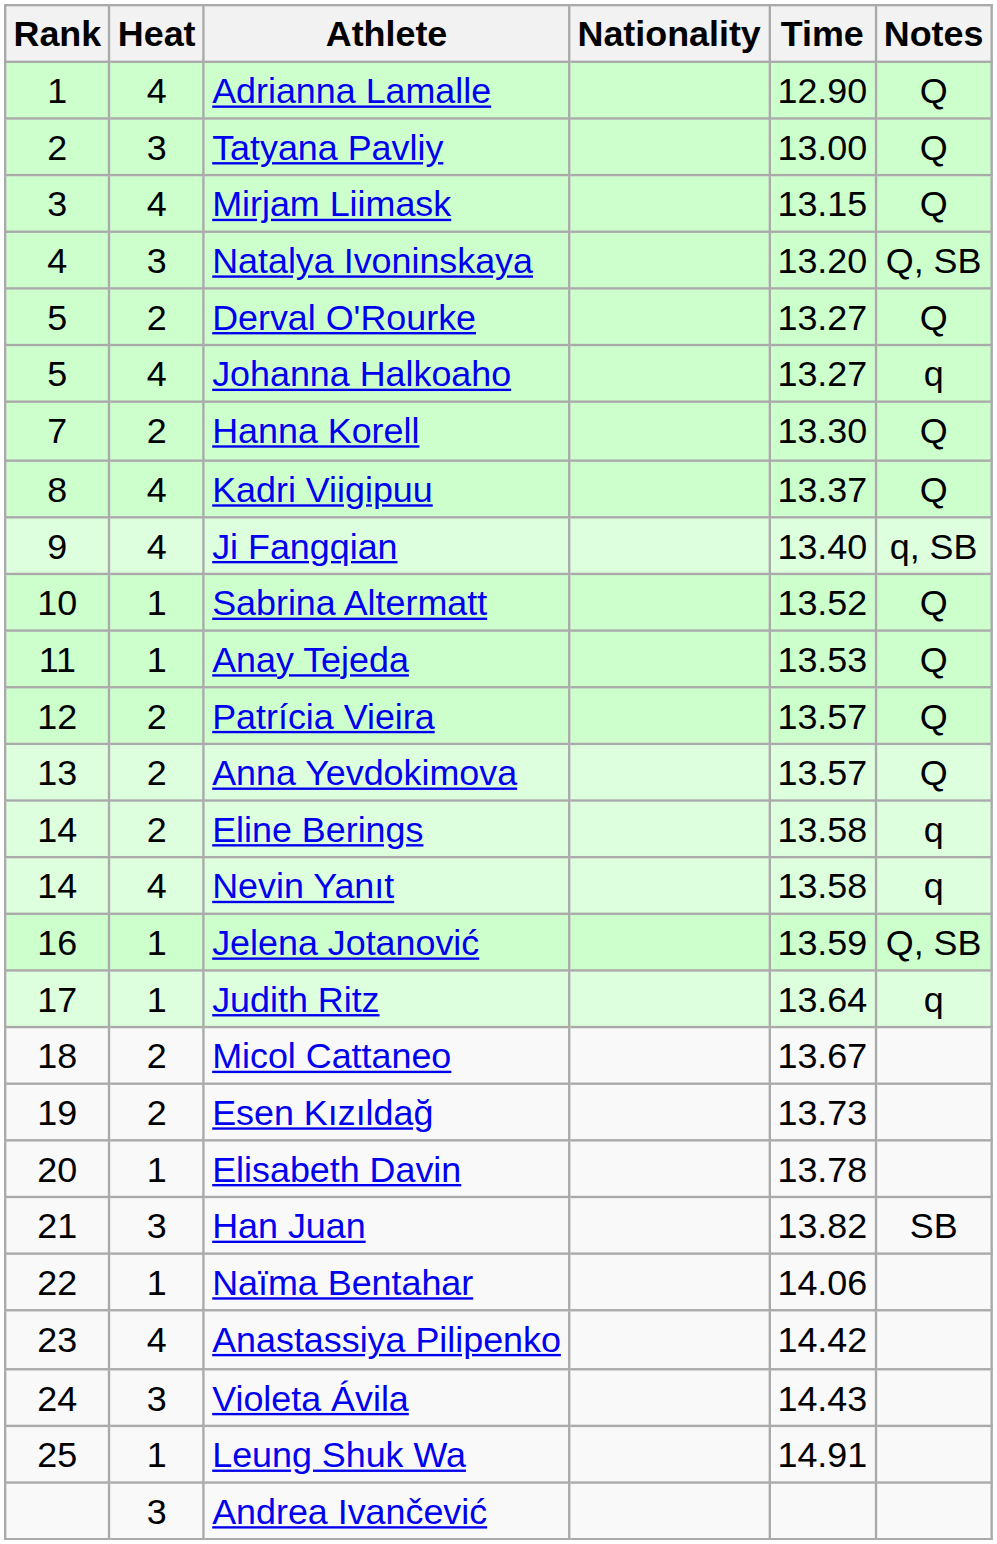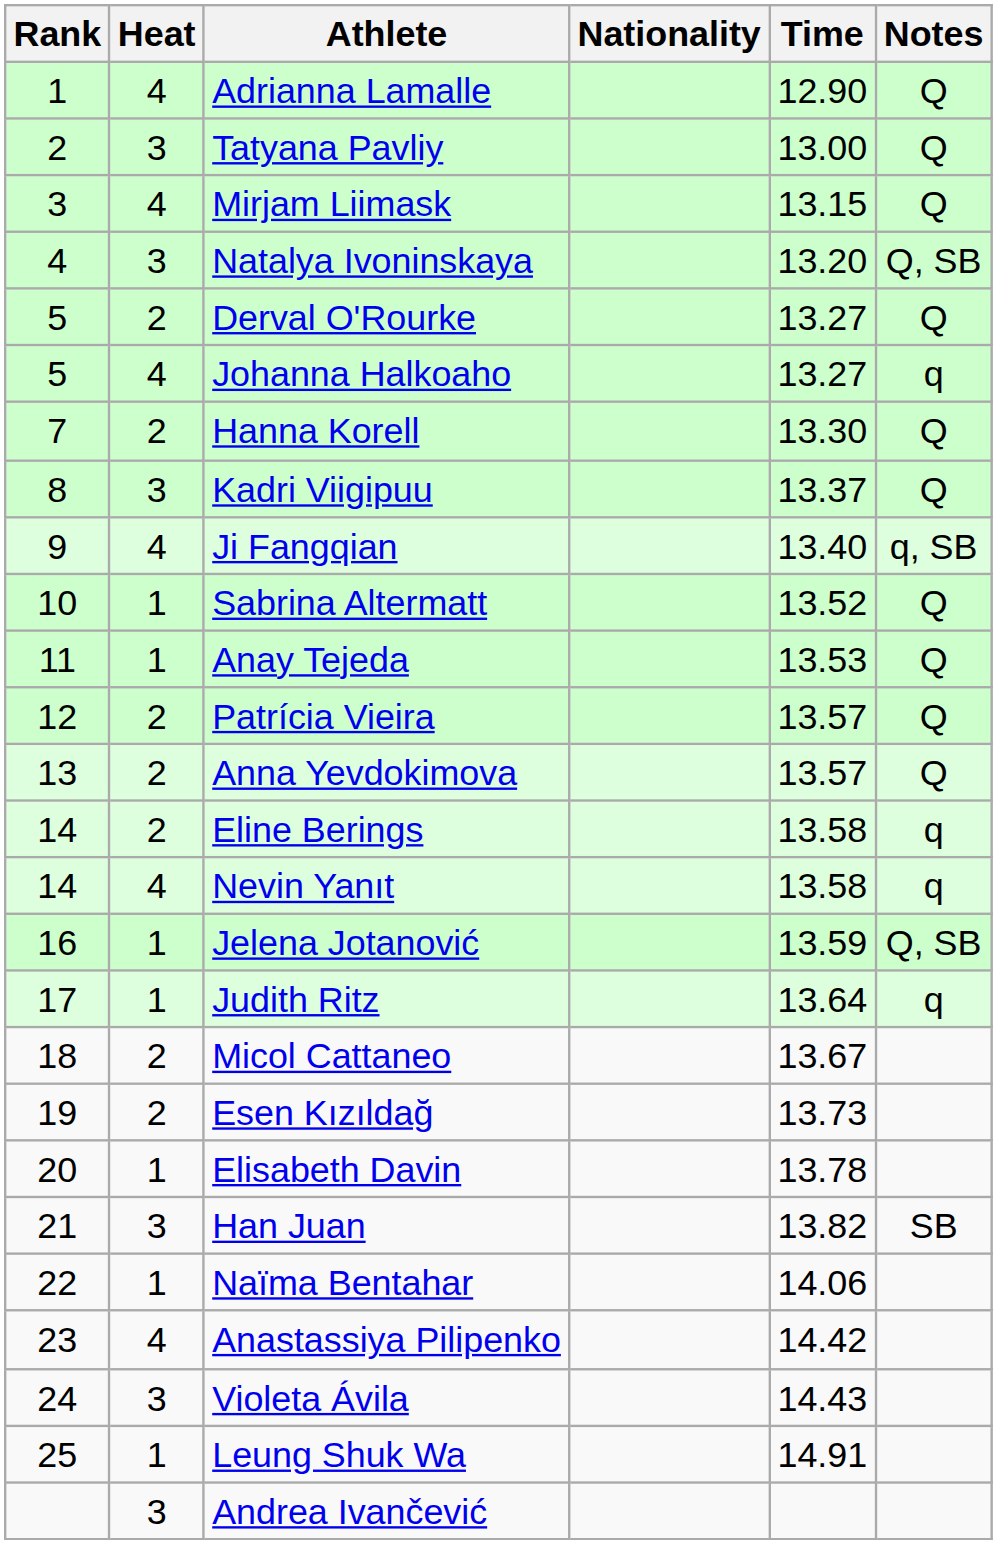Kadri Viigipuu | Heat: 4 -> 3
